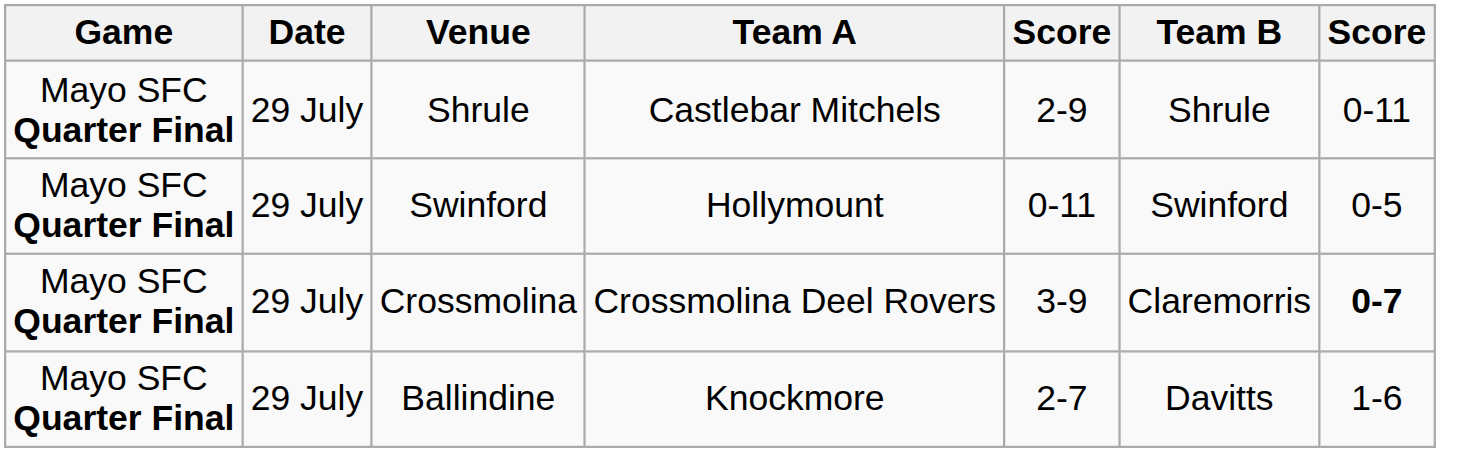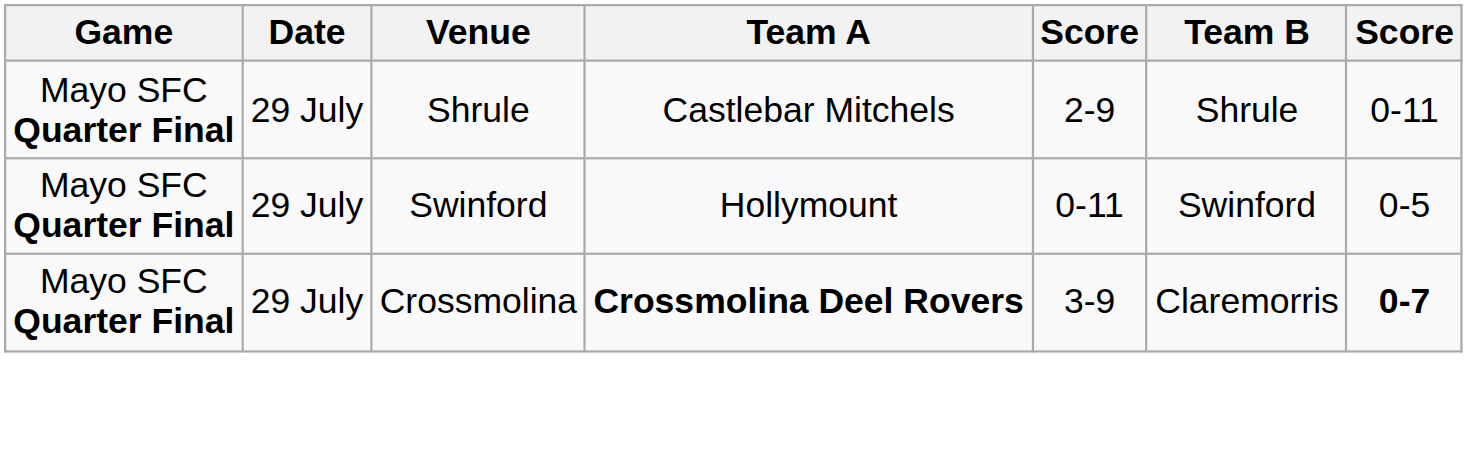Crossmolina | Team A: normal -> bold
- row: Mayo SFC Quarter Final | 29 July | Ballindine | Knockmore | 2-7 | Davitts | 1-6
